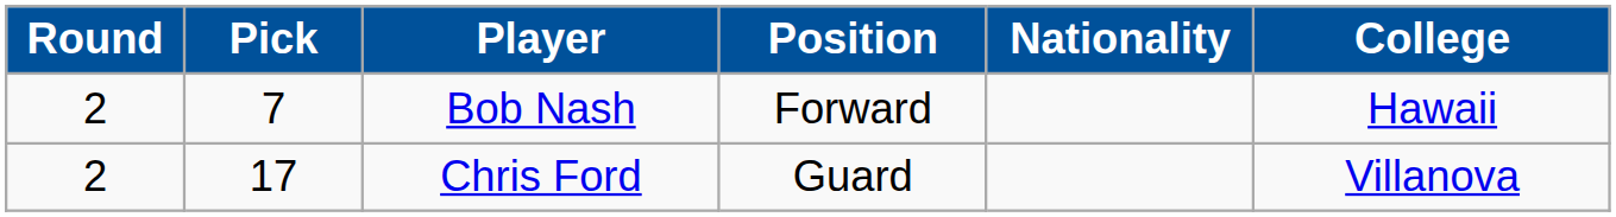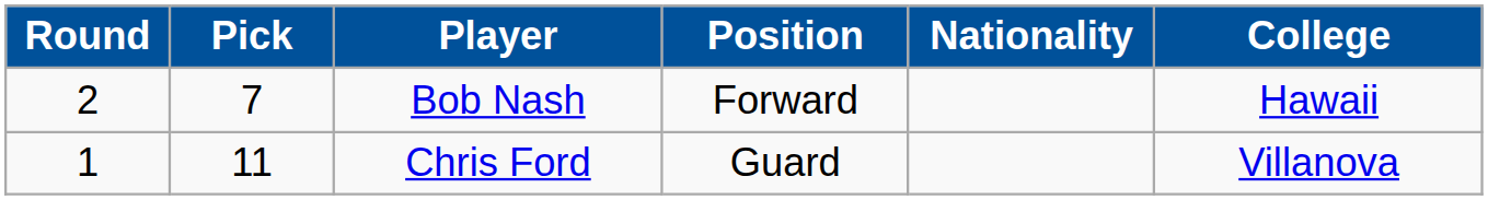Chris Ford | Round: 2 -> 1
Chris Ford | Pick: 17 -> 11
